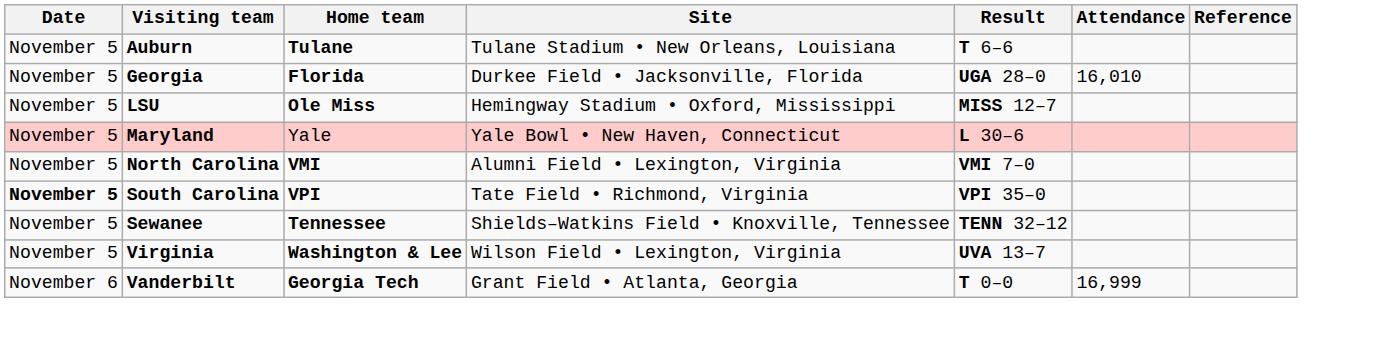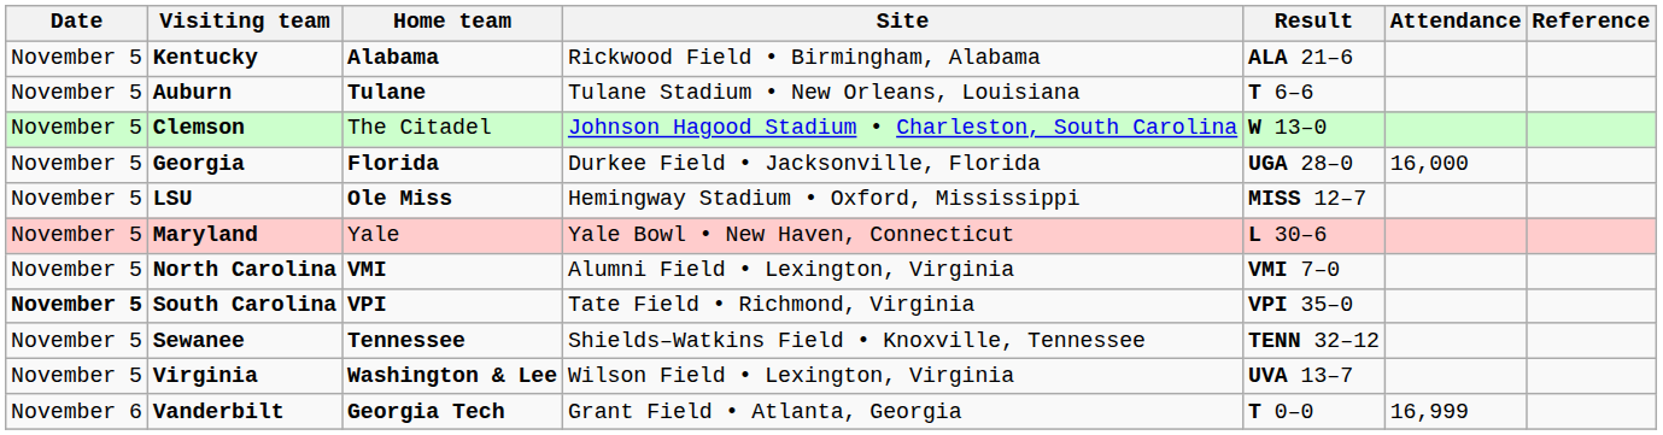+ row: November 5 | Kentucky | Alabama | Rickwood Field • Birmingham, Alabama | ALA 21–6
+ row: November 5 | Clemson | The Citadel | Johnson Hagood Stadium • Charleston, South Carolina | W 13–0
Georgia | Attendance: 16,010 -> 16,000
